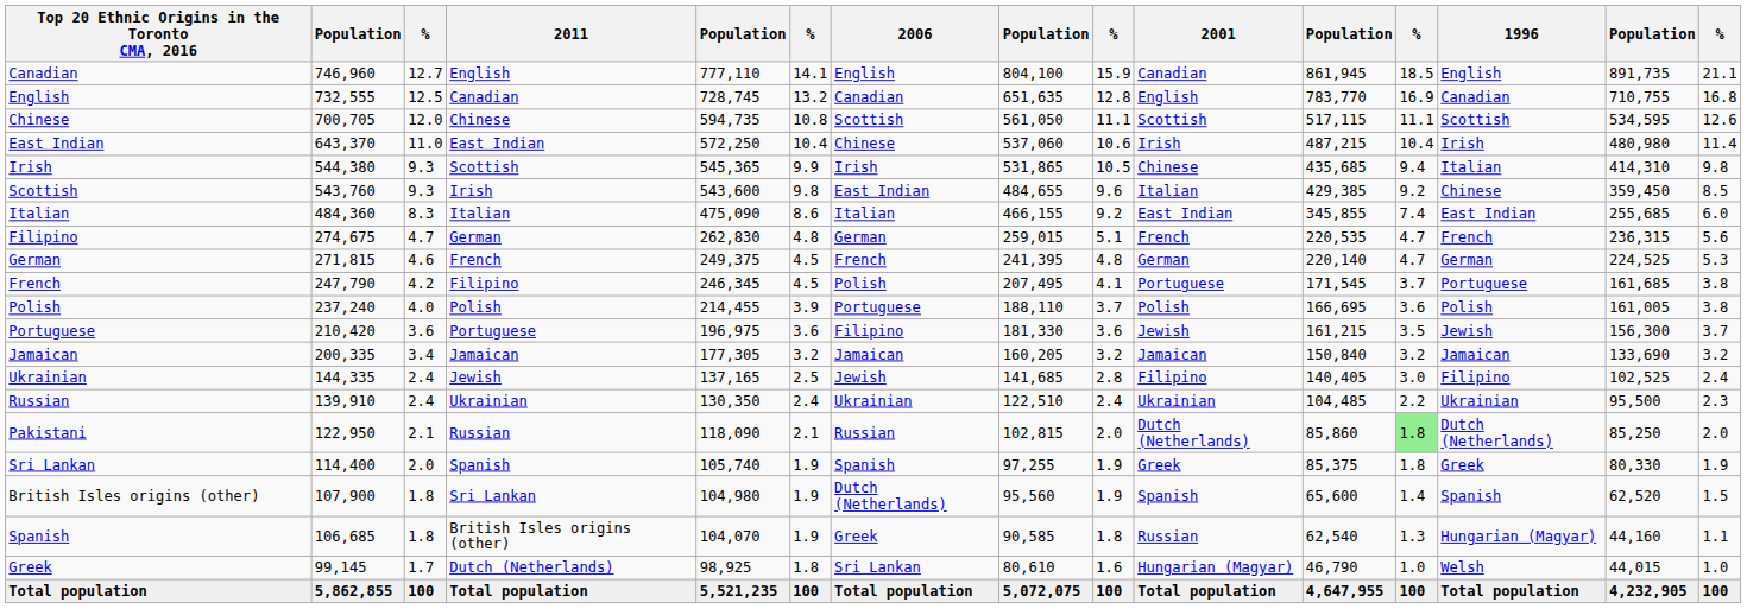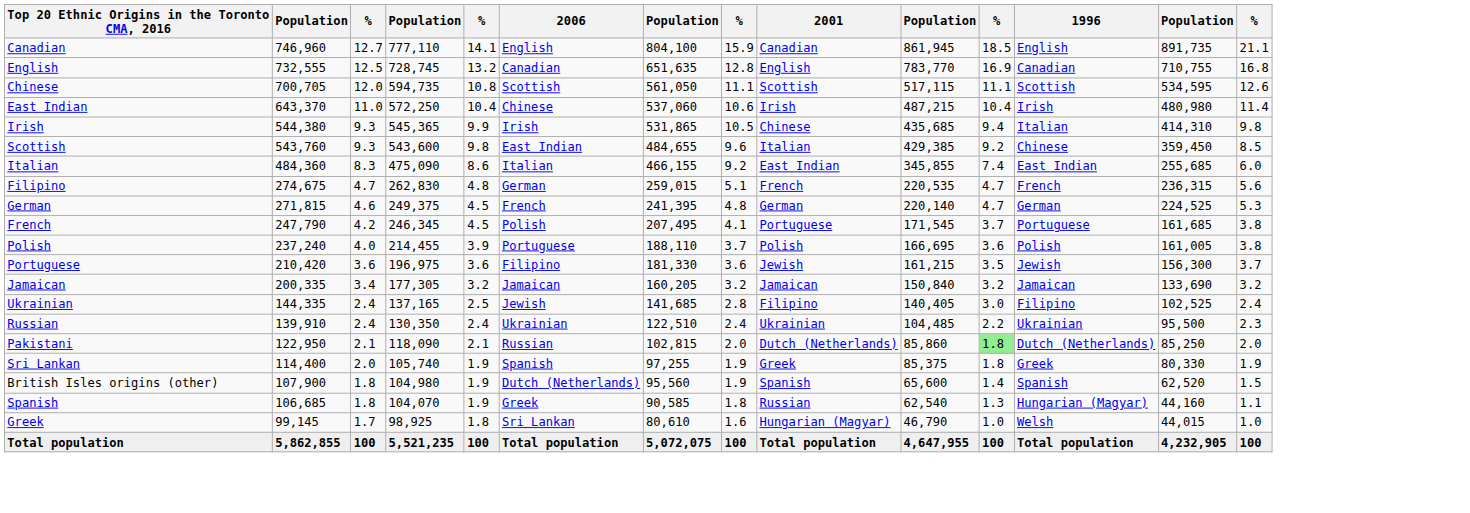- column: 2011 | English | Canadian | Chinese | East Indian | Scottish | Irish | Italian | German | French | Filipino | Polish | Portuguese | Jamaican | Jewish | Ukrainian | Russian | Spanish | Sri Lankan | British Isles origins (other) | Dutch (Netherlands) | Total population
